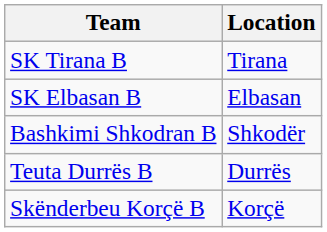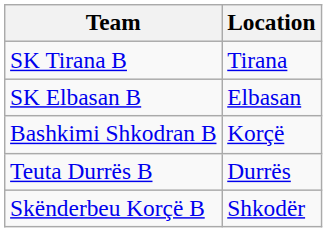Bashkimi Shkodran B | Location: Shkodër -> Korçë
Skënderbeu Korçë B | Location: Korçë -> Shkodër
